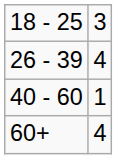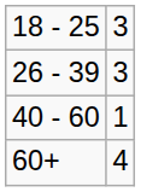26 - 39 | column 2: 4 -> 3
